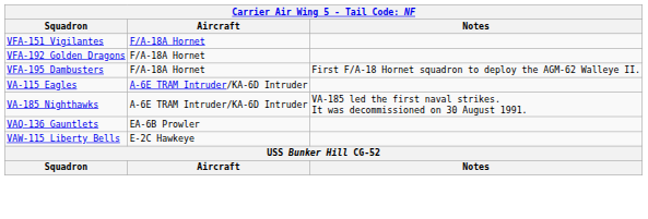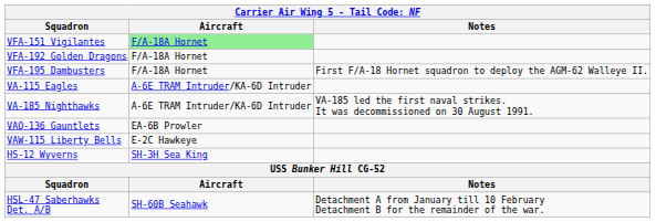VFA-151 Vigilantes | Aircraft: no background -> lightgreen background
+ row: HS-12 Wyverns | SH-3H Sea King
+ row: HSL-47 Saberhawks Det. A/B | SH-60B Seahawk | Detachment A from January till 10 February Detachment B for the remainder of the war.
